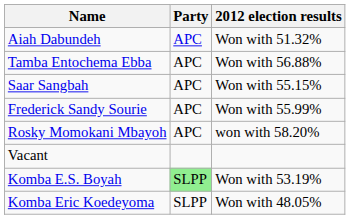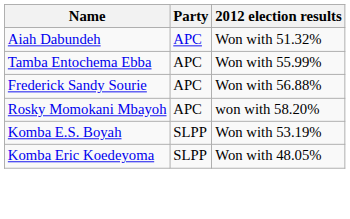Tamba Entochema Ebba | 2012 election results: Won with 56.88% -> Won with 55.99%
- row: Saar Sangbah | APC | Won with 55.15%
Frederick Sandy Sourie | 2012 election results: Won with 55.99% -> Won with 56.88%
- row: Vacant
Komba E.S. Boyah | Party: lightgreen background -> no background
